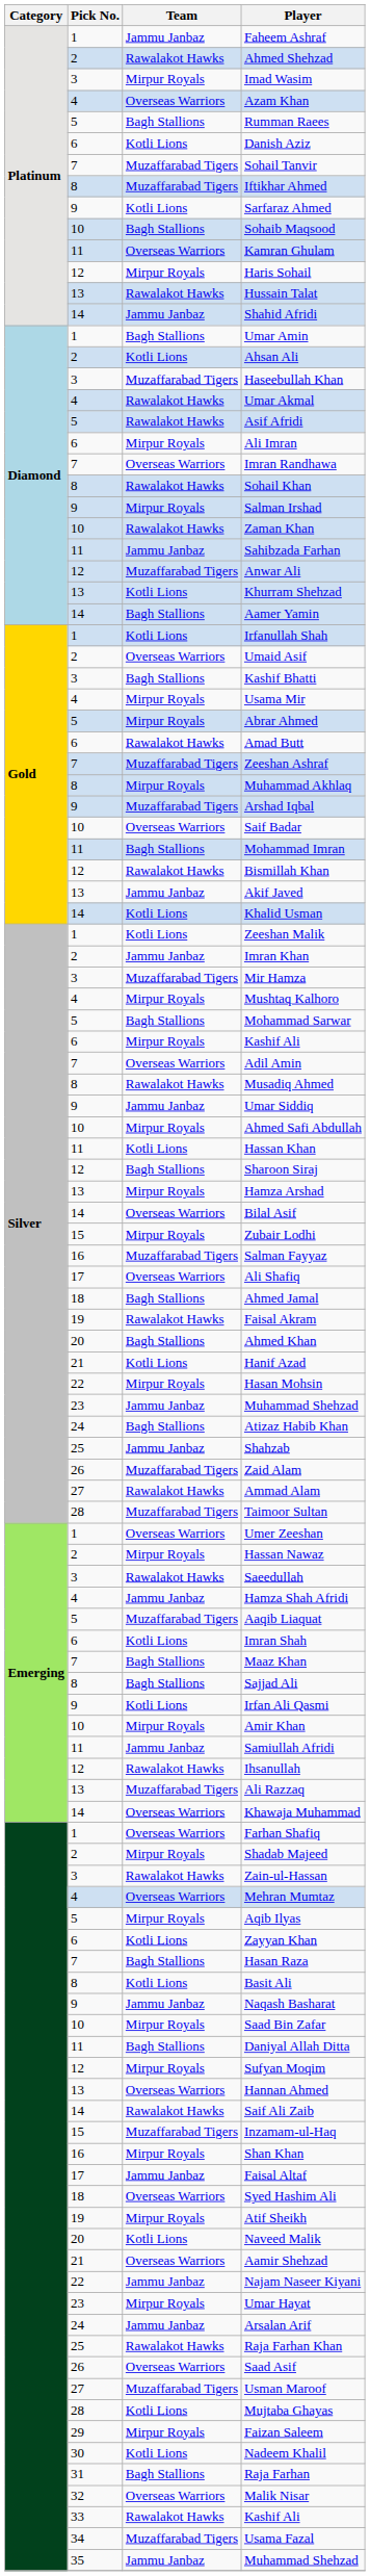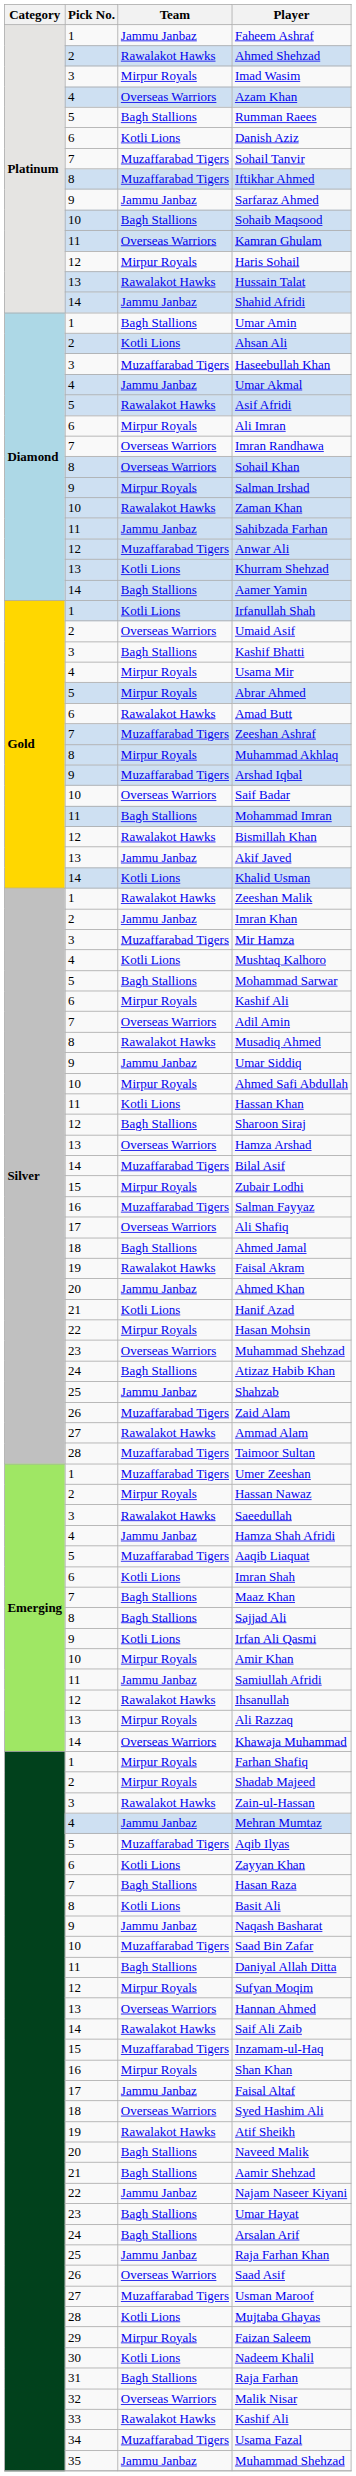Sarfaraz Ahmed | Team: Kotli Lions -> Jammu Janbaz
Umar Akmal | Team: Rawalakot Hawks -> Jammu Janbaz
Sohail Khan | Team: Rawalakot Hawks -> Overseas Warriors
Zeeshan Malik | Team: Kotli Lions -> Rawalakot Hawks
Mushtaq Kalhoro | Team: Mirpur Royals -> Kotli Lions
Hamza Arshad | Team: Mirpur Royals -> Overseas Warriors
Bilal Asif | Team: Overseas Warriors -> Muzaffarabad Tigers
Ahmed Khan | Team: Bagh Stallions -> Jammu Janbaz
23 / Muhammad Shehzad | Team: Jammu Janbaz -> Overseas Warriors
Umer Zeeshan | Team: Overseas Warriors -> Muzaffarabad Tigers
Ali Razzaq | Team: Muzaffarabad Tigers -> Mirpur Royals
Farhan Shafiq | Team: Overseas Warriors -> Mirpur Royals
Mehran Mumtaz | Team: Overseas Warriors -> Jammu Janbaz
Aqib Ilyas | Team: Mirpur Royals -> Muzaffarabad Tigers
Saad Bin Zafar | Team: Mirpur Royals -> Muzaffarabad Tigers
Atif Sheikh | Team: Mirpur Royals -> Rawalakot Hawks
Naveed Malik | Team: Kotli Lions -> Bagh Stallions
Aamir Shehzad | Team: Overseas Warriors -> Bagh Stallions
Umar Hayat | Team: Mirpur Royals -> Bagh Stallions
Arsalan Arif | Team: Jammu Janbaz -> Bagh Stallions
Raja Farhan Khan | Team: Rawalakot Hawks -> Jammu Janbaz
